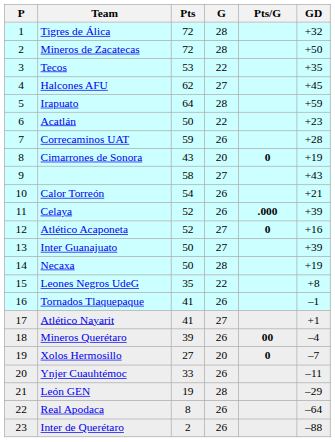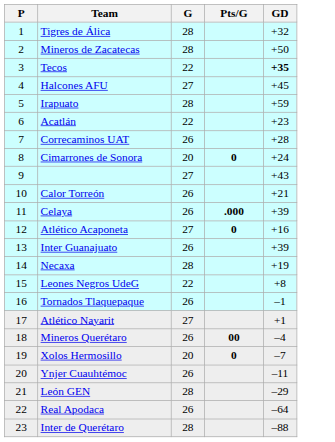- column: Pts | 72 | 72 | 53 | 62 | 64 | 50 | 59 | 43 | 58 | 54 | 52 | 52 | 50 | 50 | 35 | 41 | 41 | 39 | 27 | 33 | 19 | 8 | 2
Tecos | GD: normal -> bold
Cimarrones de Sonora | GD: +19 -> +24
Inter Guanajuato | G: 27 -> 26
Inter de Querétaro | G: 26 -> 28
